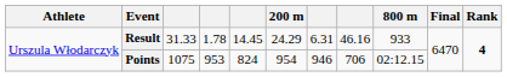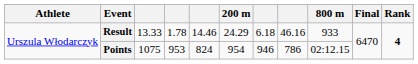Result | column 3: 31.33 -> 13.33
Result | column 5: 14.45 -> 14.46
Result | column 7: 6.31 -> 6.18
Points | column 8: 706 -> 786
